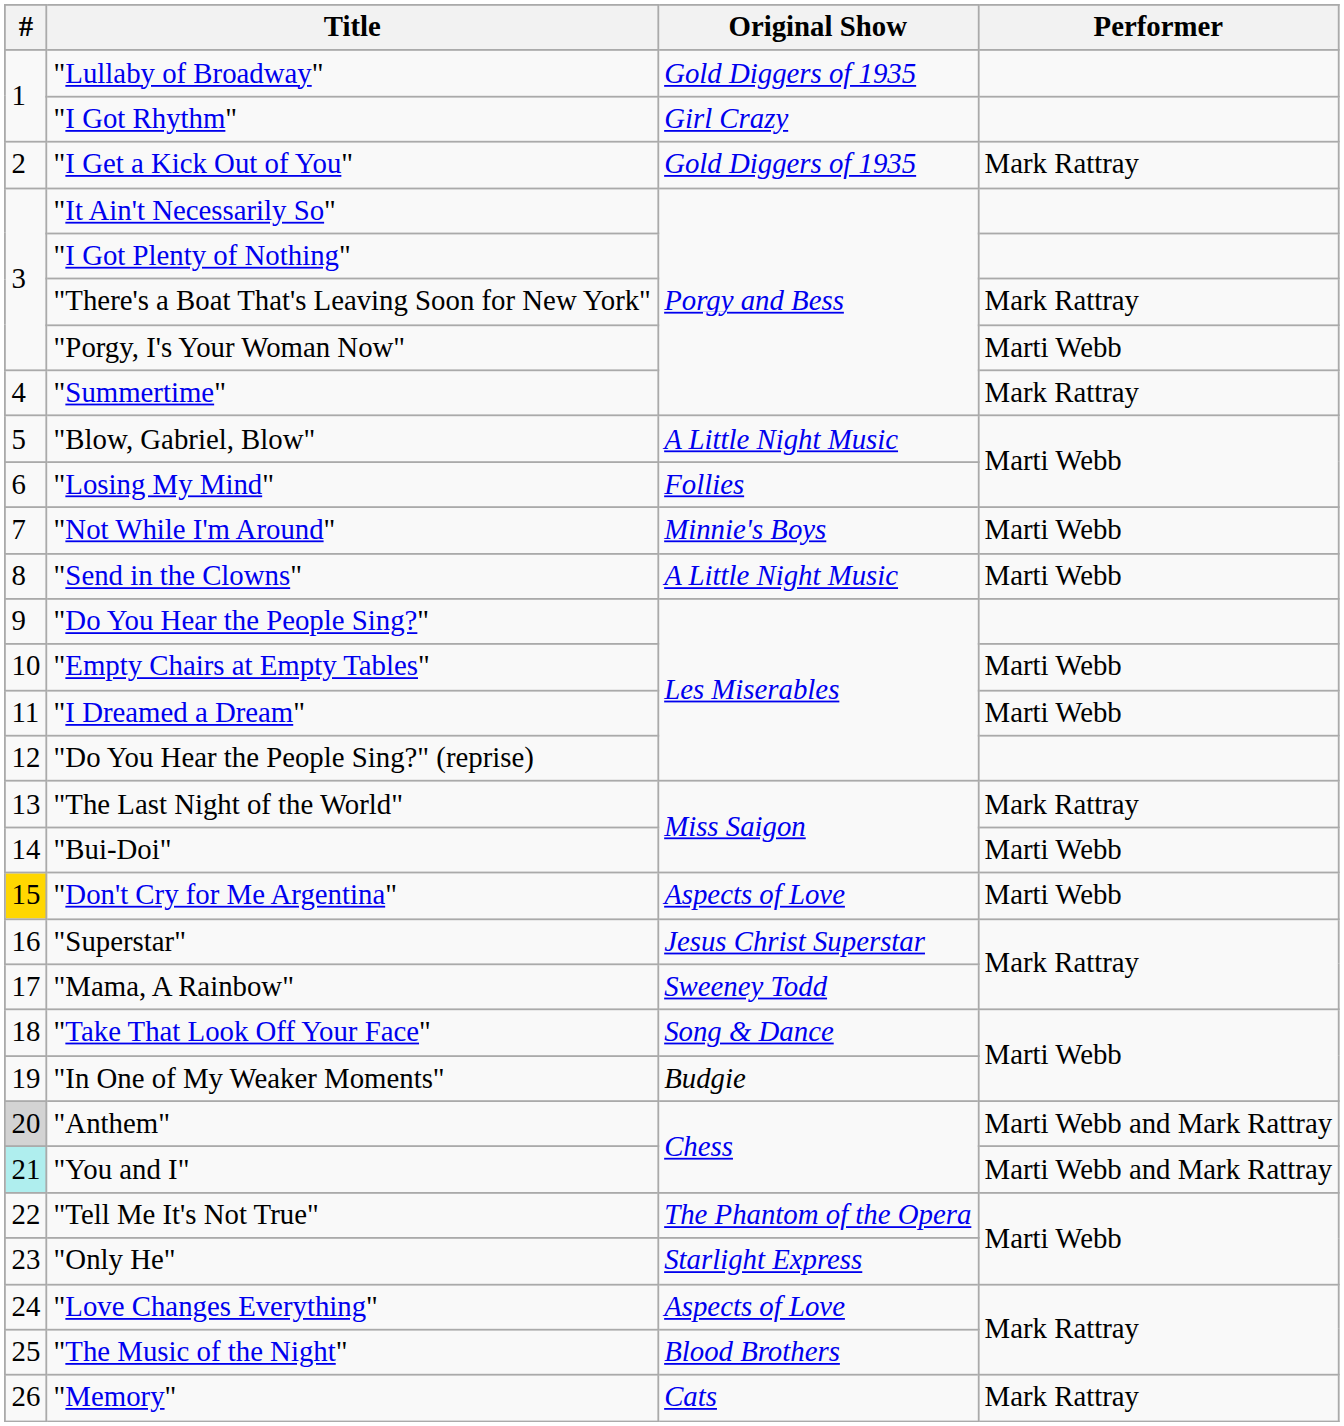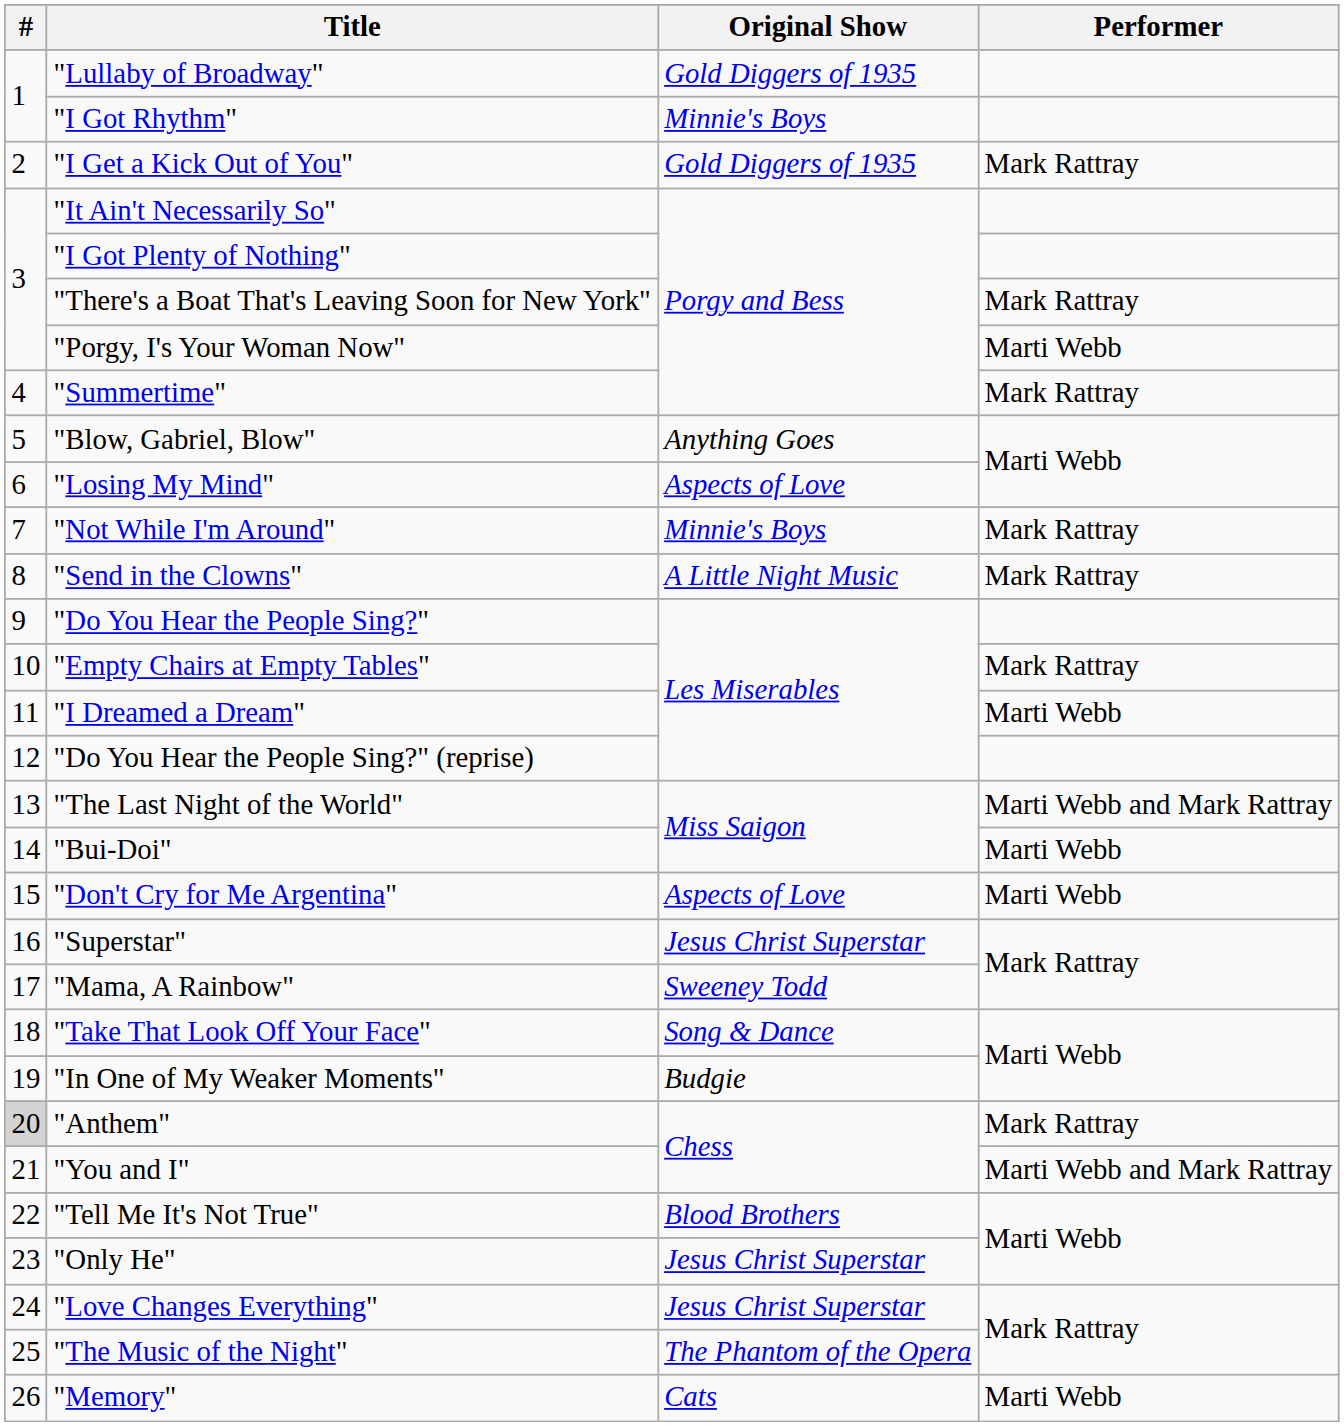"I Got Rhythm" | Original Show: Girl Crazy -> Minnie's Boys
"Blow, Gabriel, Blow" | Original Show: A Little Night Music -> Anything Goes
"Losing My Mind" | Original Show: Follies -> Aspects of Love
"Not While I'm Around" | Performer: Marti Webb -> Mark Rattray
"Send in the Clowns" | Performer: Marti Webb -> Mark Rattray
"Empty Chairs at Empty Tables" | Performer: Marti Webb -> Mark Rattray
"The Last Night of the World" | Performer: Mark Rattray -> Marti Webb and Mark Rattray
"Don't Cry for Me Argentina" | #: gold background -> no background
"Anthem" | Performer: Marti Webb and Mark Rattray -> Mark Rattray
"You and I" | #: paleturquoise background -> no background
"Tell Me It's Not True" | Original Show: The Phantom of the Opera -> Blood Brothers
"Only He" | Original Show: Starlight Express -> Jesus Christ Superstar
"Love Changes Everything" | Original Show: Aspects of Love -> Jesus Christ Superstar
"The Music of the Night" | Original Show: Blood Brothers -> The Phantom of the Opera
"Memory" | Performer: Mark Rattray -> Marti Webb
